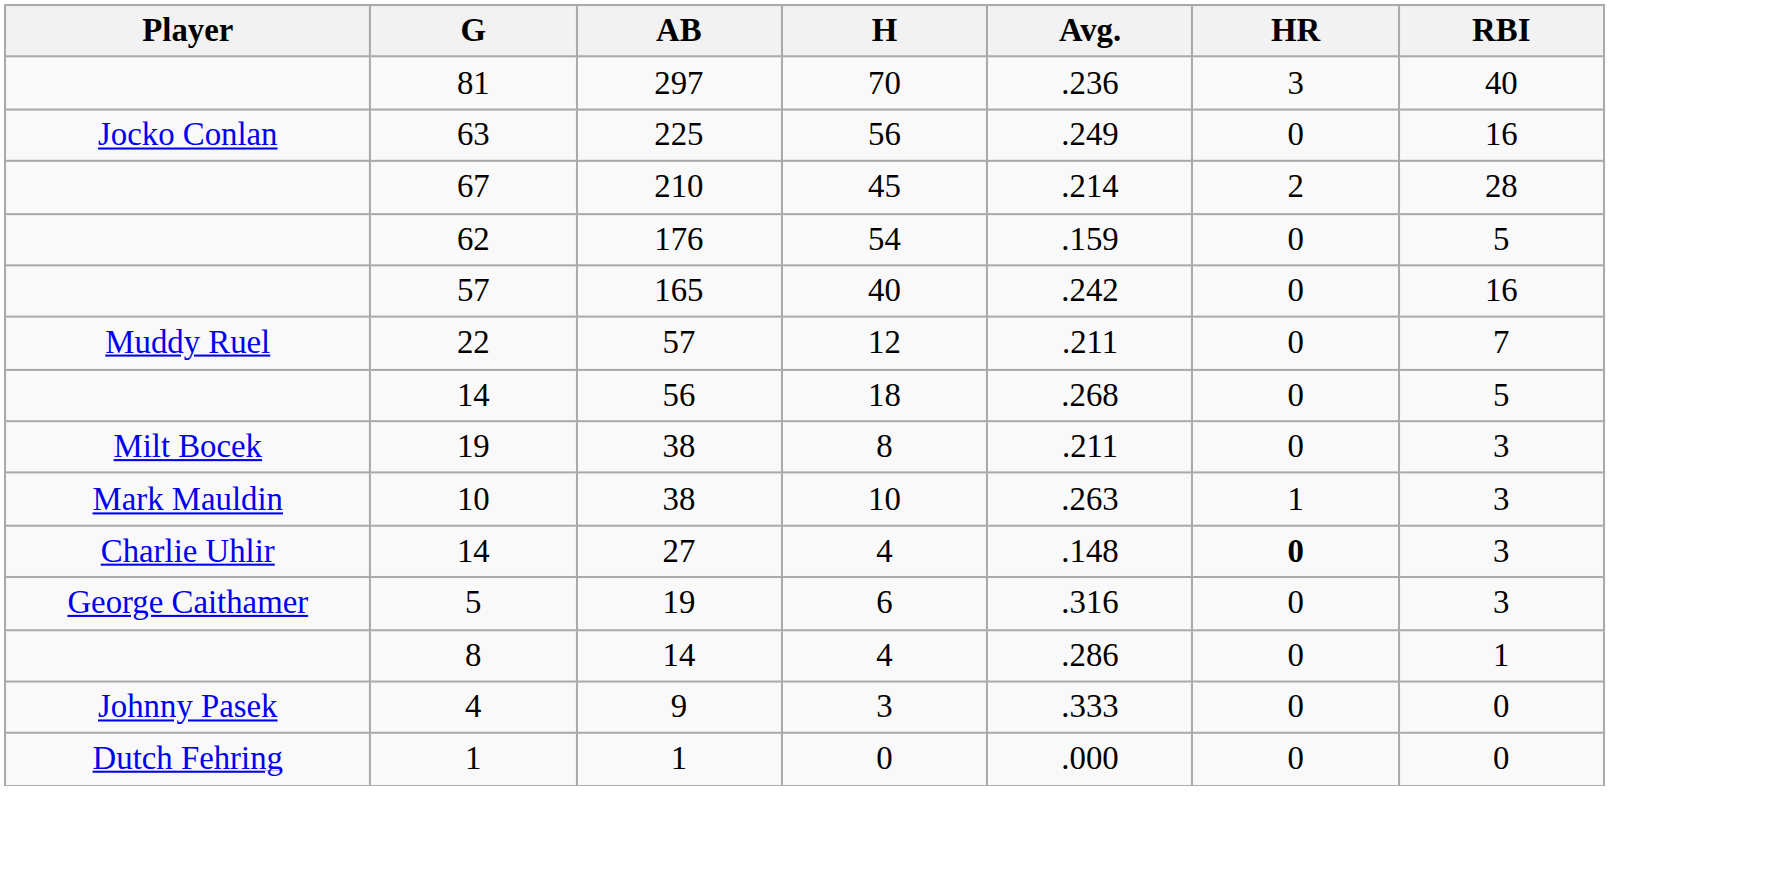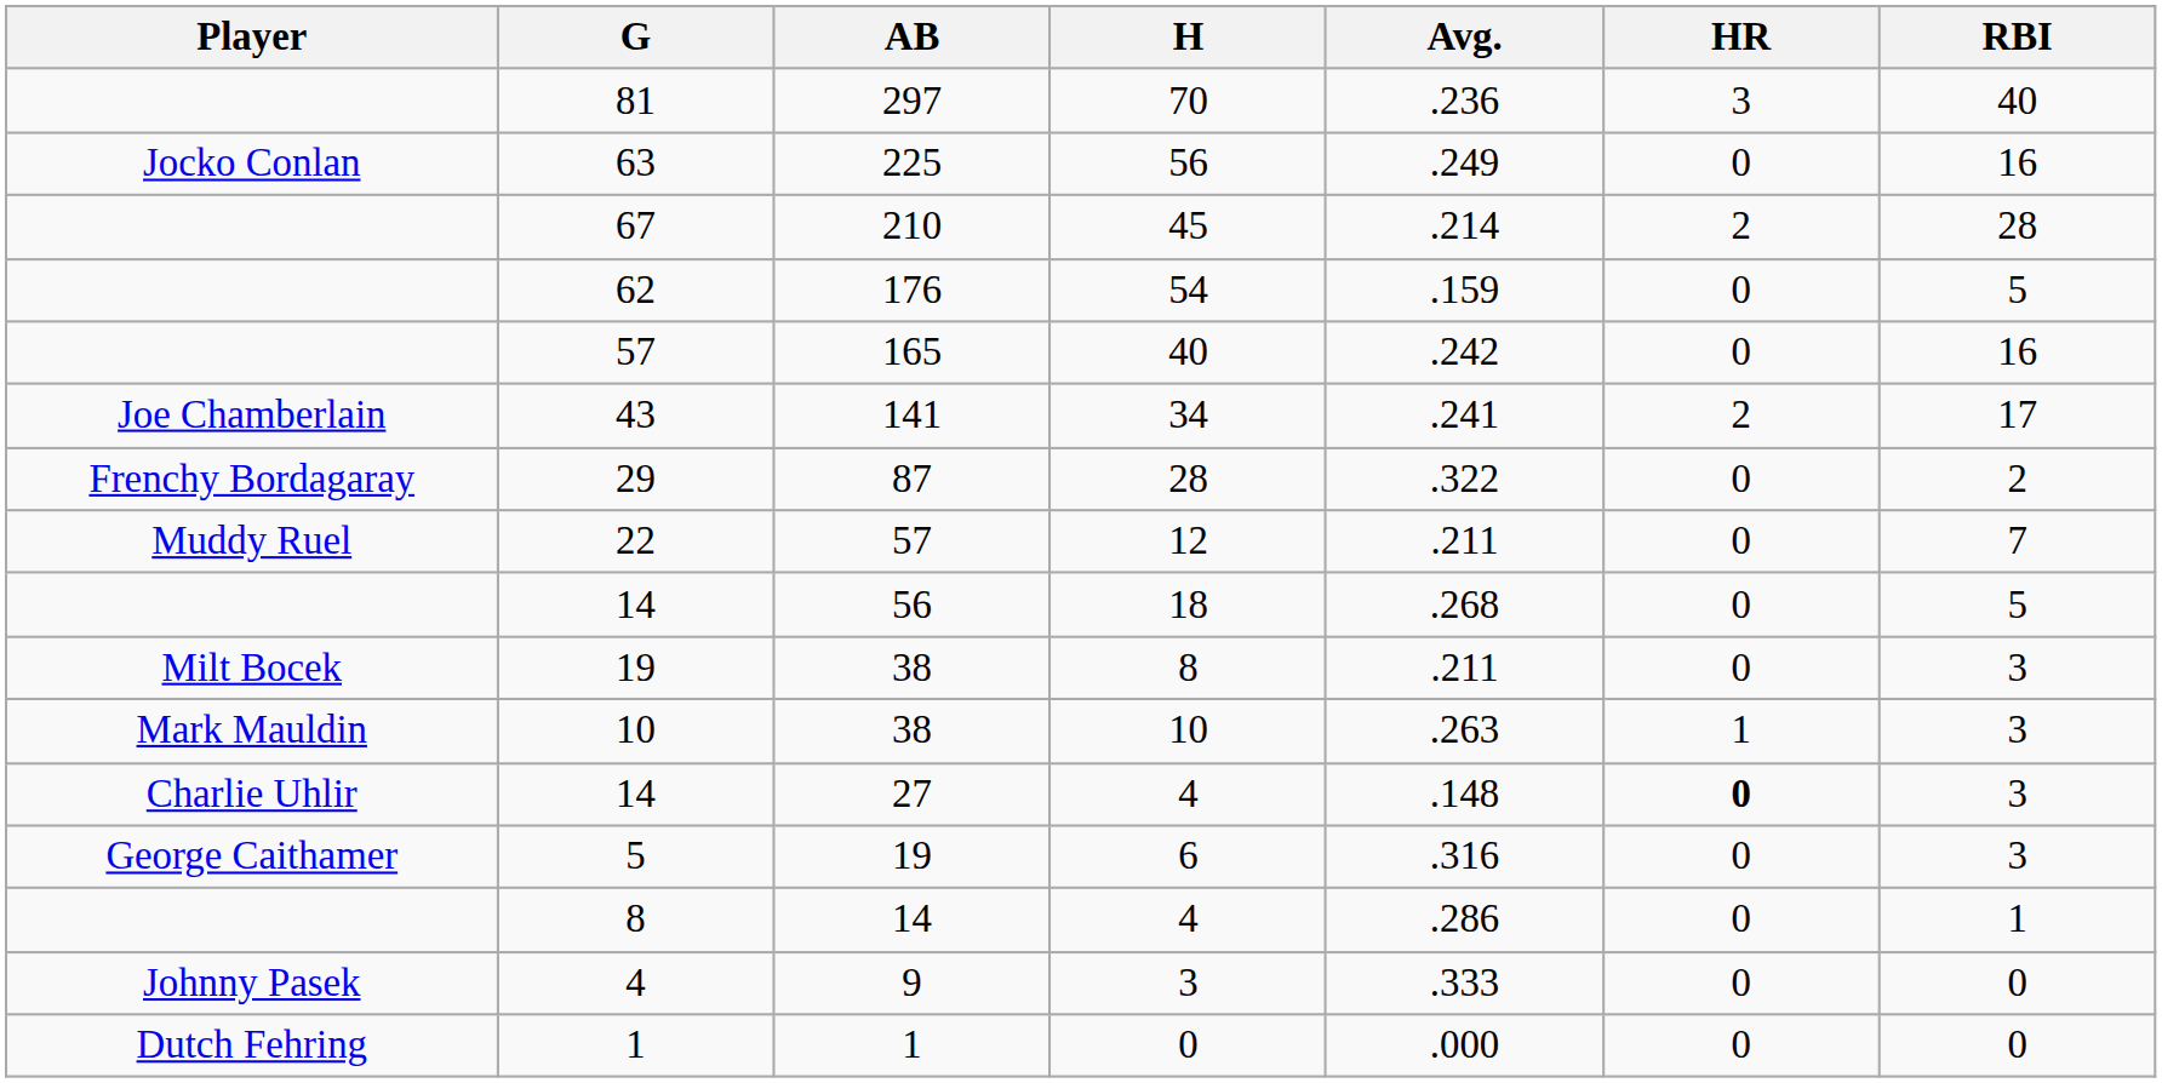+ row: Joe Chamberlain | 43 | 141 | 34 | .241 | 2 | 17
+ row: Frenchy Bordagaray | 29 | 87 | 28 | .322 | 0 | 2
